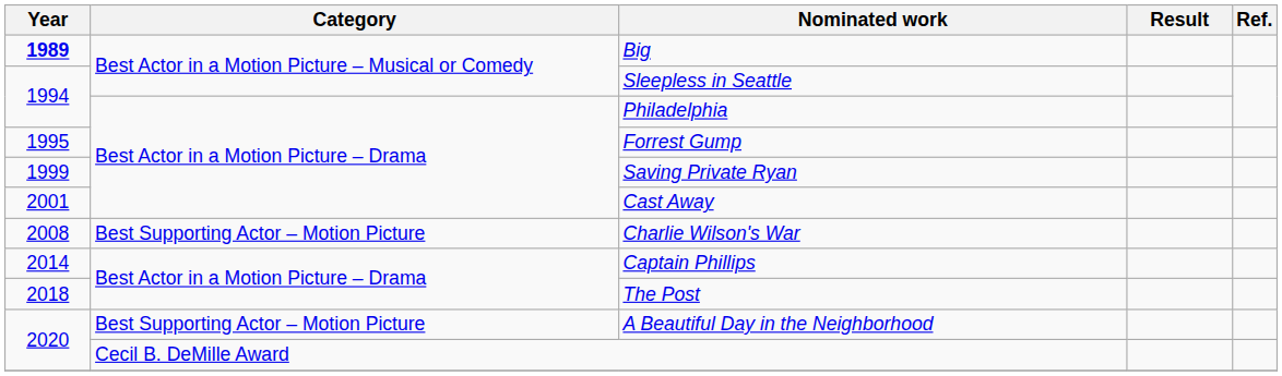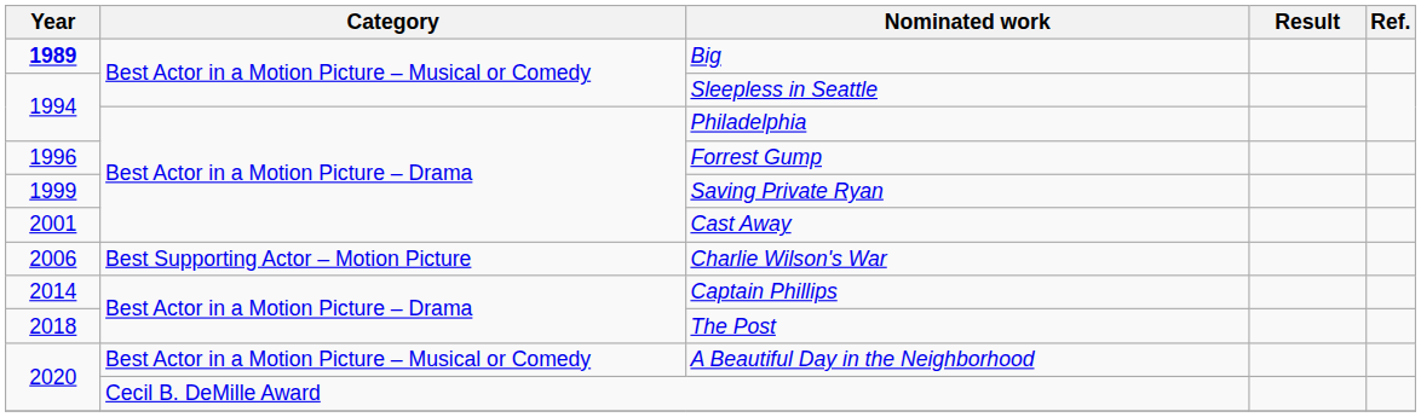Forrest Gump | Year: 1995 -> 1996
Charlie Wilson's War | Year: 2008 -> 2006
A Beautiful Day in the Neighborhood | Category: Best Supporting Actor – Motion Picture -> Best Actor in a Motion Picture – Musical or Comedy
